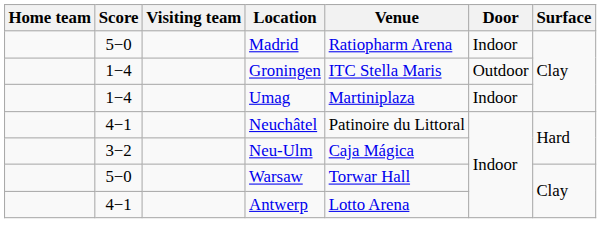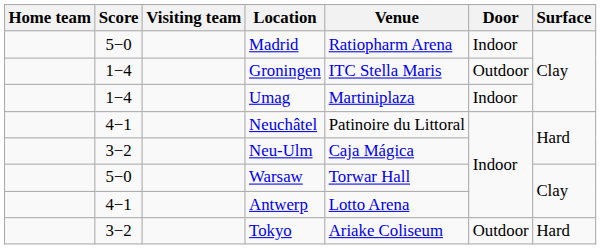+ row: 3−2 | Tokyo | Ariake Coliseum | Outdoor | Hard
